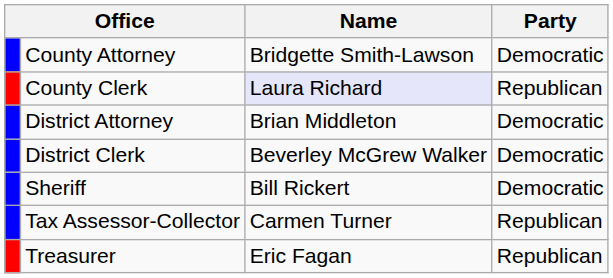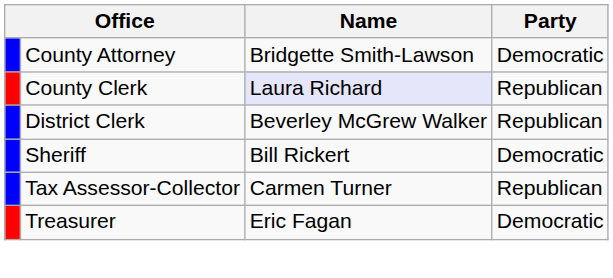- row: District Attorney | Brian Middleton | Democratic
District Clerk | Party: Democratic -> Republican
Treasurer | Party: Republican -> Democratic
